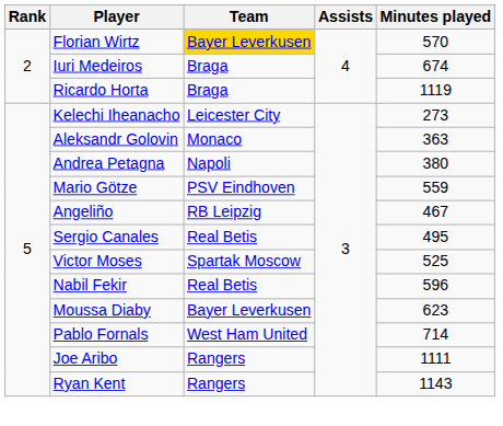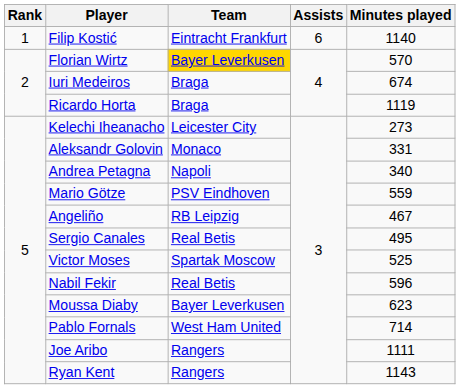+ row: 1 | Filip Kostić | Eintracht Frankfurt | 6 | 1140
Aleksandr Golovin | Minutes played: 363 -> 331
Andrea Petagna | Minutes played: 380 -> 340
